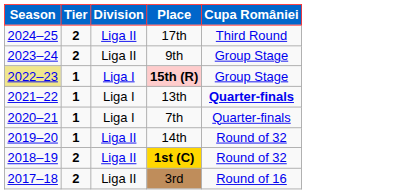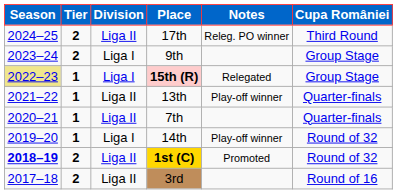+ column: Notes | Releg. PO winner | Relegated | Play-off winner | Play-off winner | Promoted
9th | Division: Liga II -> Liga I
13th | Division: Liga I -> Liga II
13th | Cupa României: bold -> normal
7th | Division: Liga I -> Liga II
14th | Division: Liga II -> Liga I
1st (C) | Season: normal -> bold
